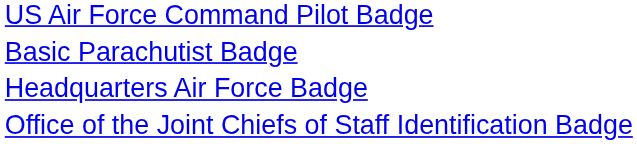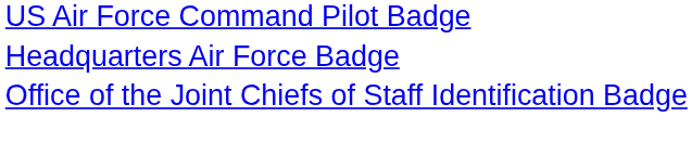- row: Basic Parachutist Badge
